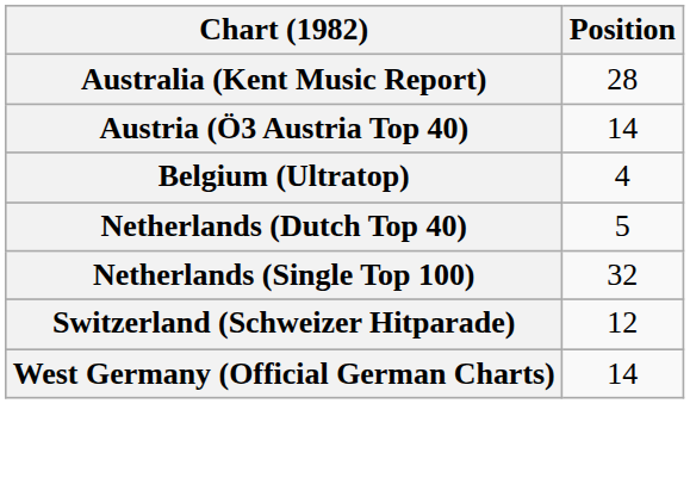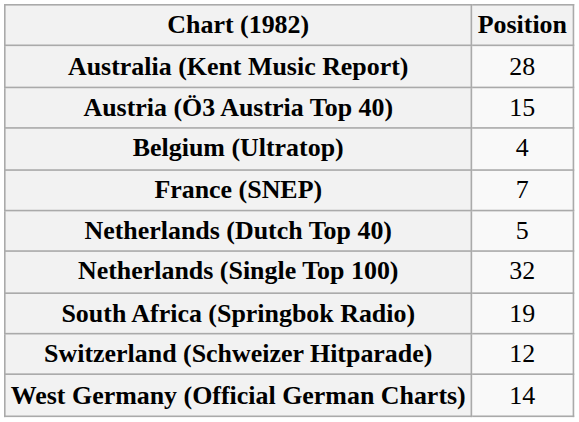Austria (Ö3 Austria Top 40) | Position: 14 -> 15
+ row: France (SNEP) | 7
+ row: South Africa (Springbok Radio) | 19
